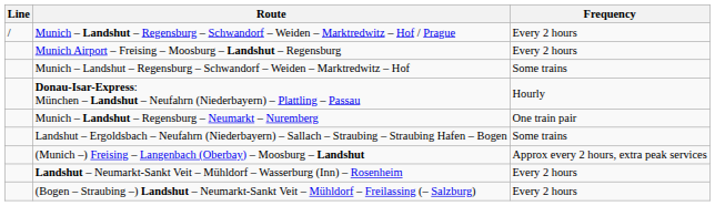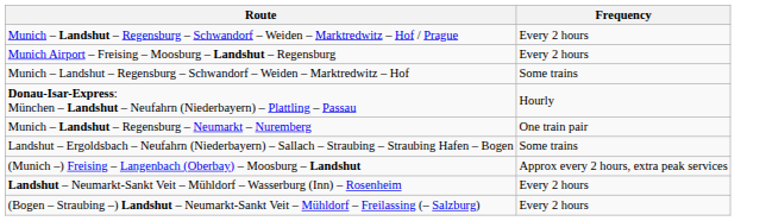- column: Line | /
